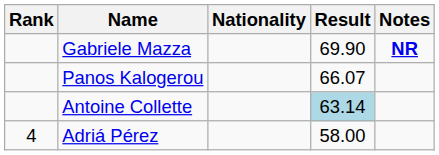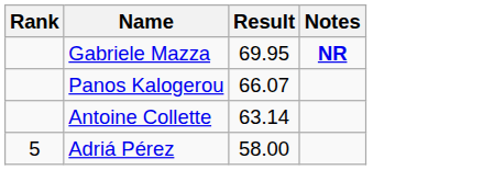- column: Nationality
Gabriele Mazza | Result: 69.90 -> 69.95
Antoine Collette | Result: lightblue background -> no background
Adriá Pérez | Rank: 4 -> 5
